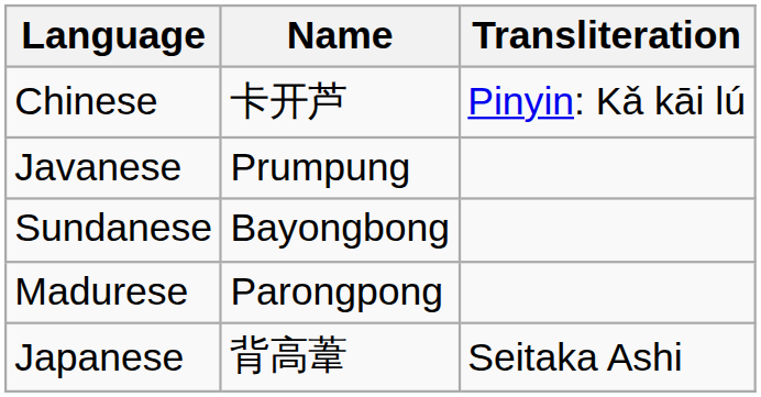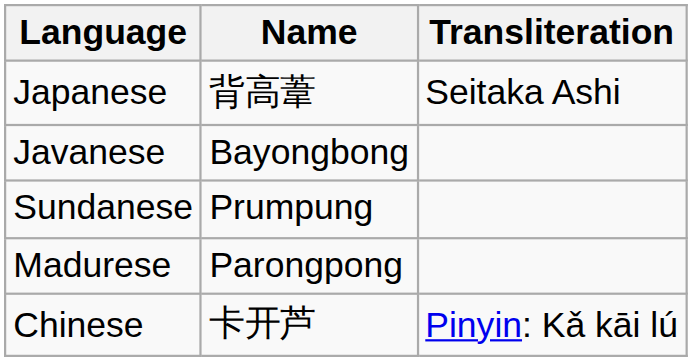rows swapped: Chinese <-> Japanese
Javanese | Name: Prumpung -> Bayongbong
Sundanese | Name: Bayongbong -> Prumpung
